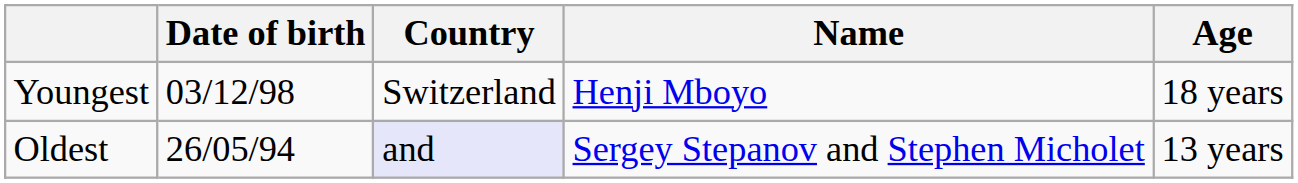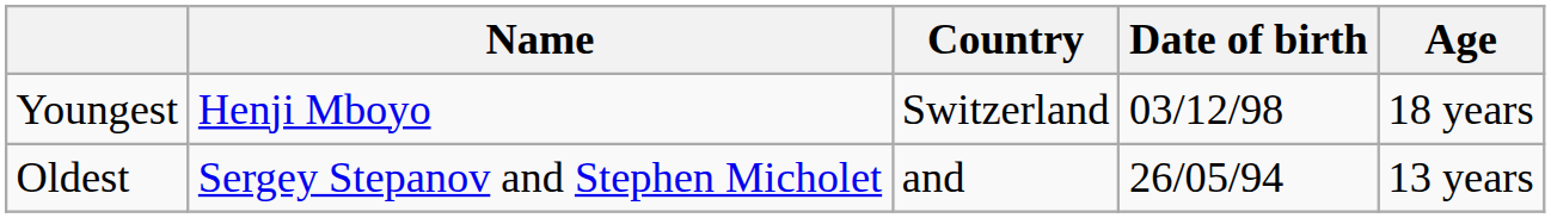columns swapped: Name <-> Date of birth
Oldest | Country: lavender background -> no background
